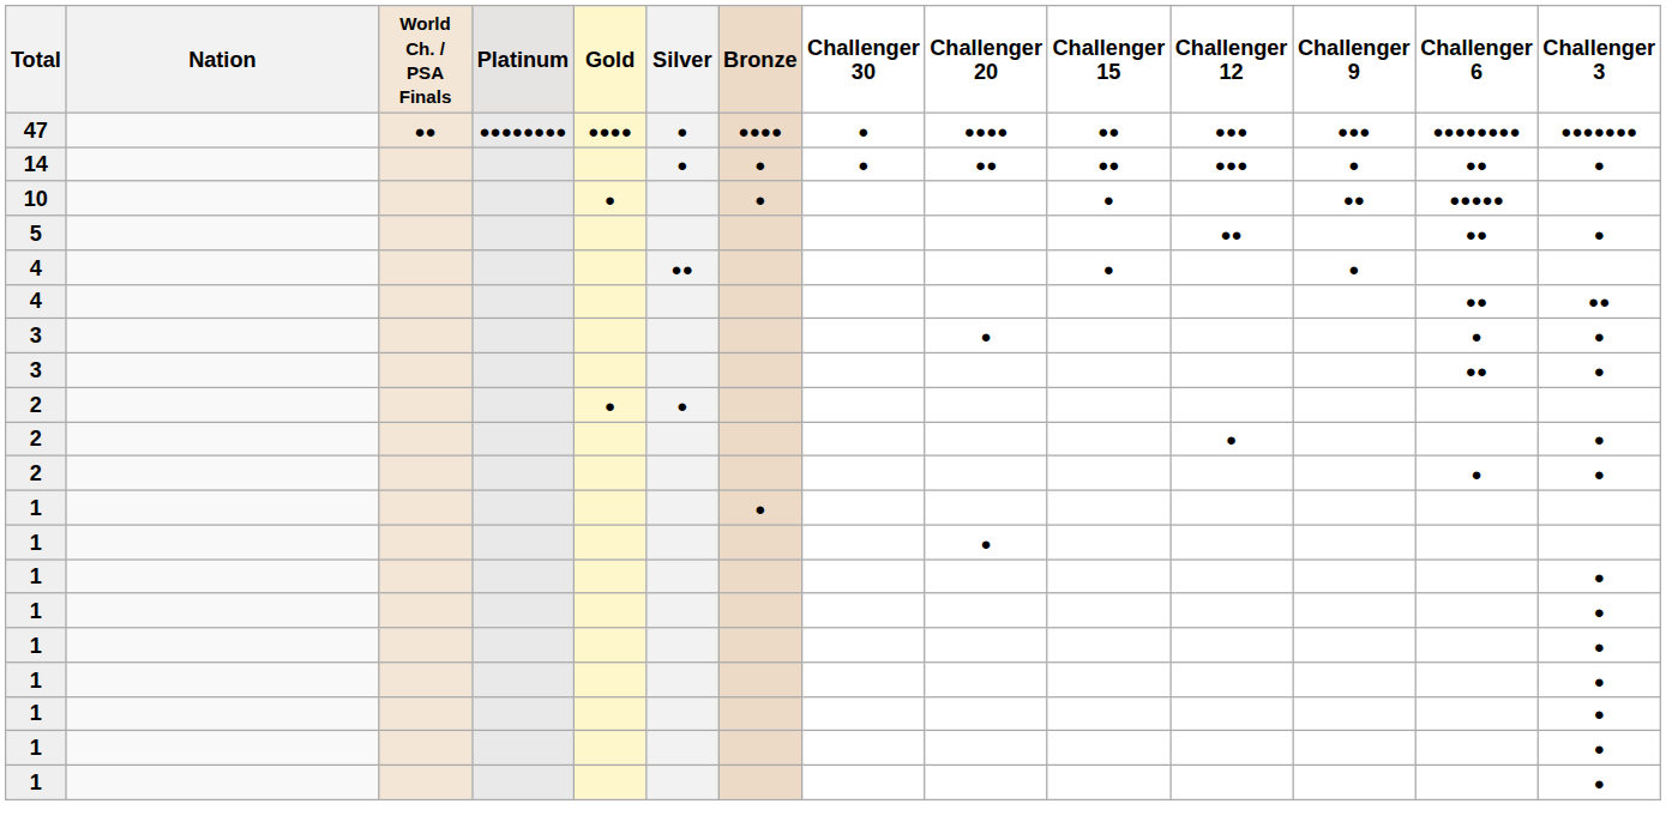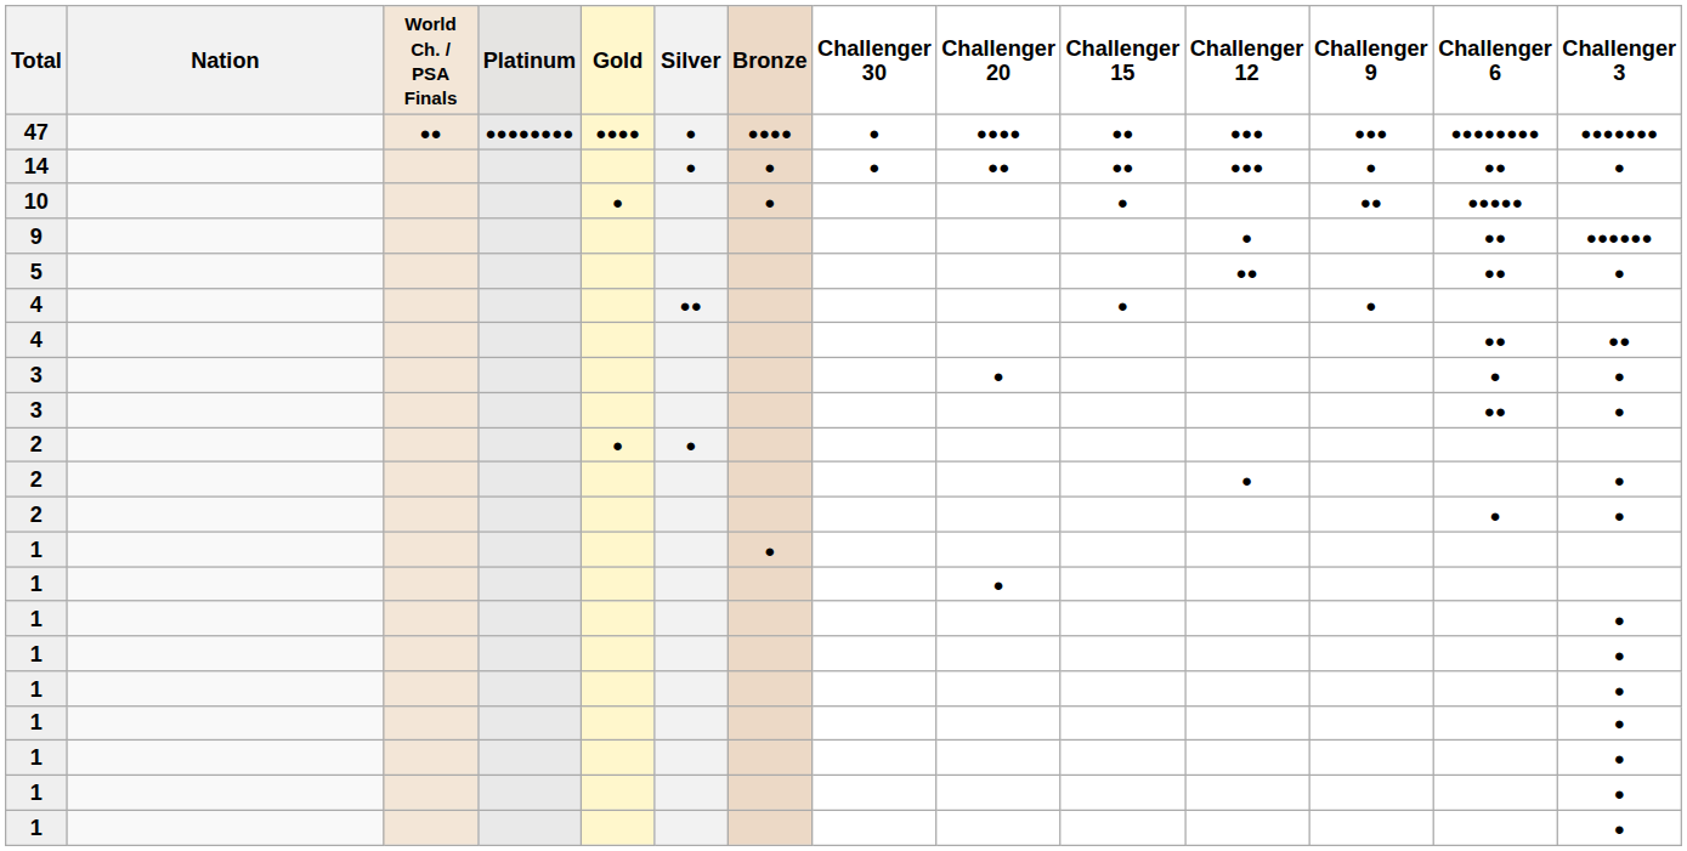+ row: 9 | ● | ●● | ●●●●●●
